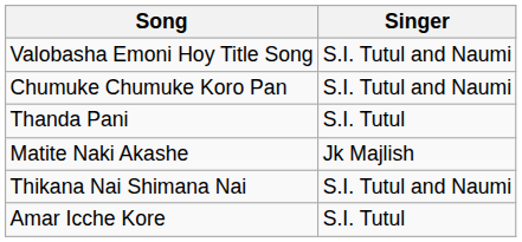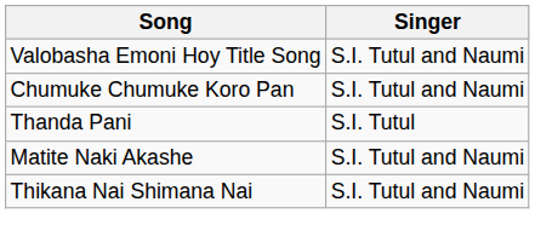Matite Naki Akashe | Singer: Jk Majlish -> S.I. Tutul and Naumi
- row: Amar Icche Kore | S.I. Tutul
